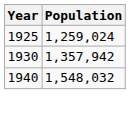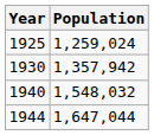+ row: 1944 | 1,647,044
